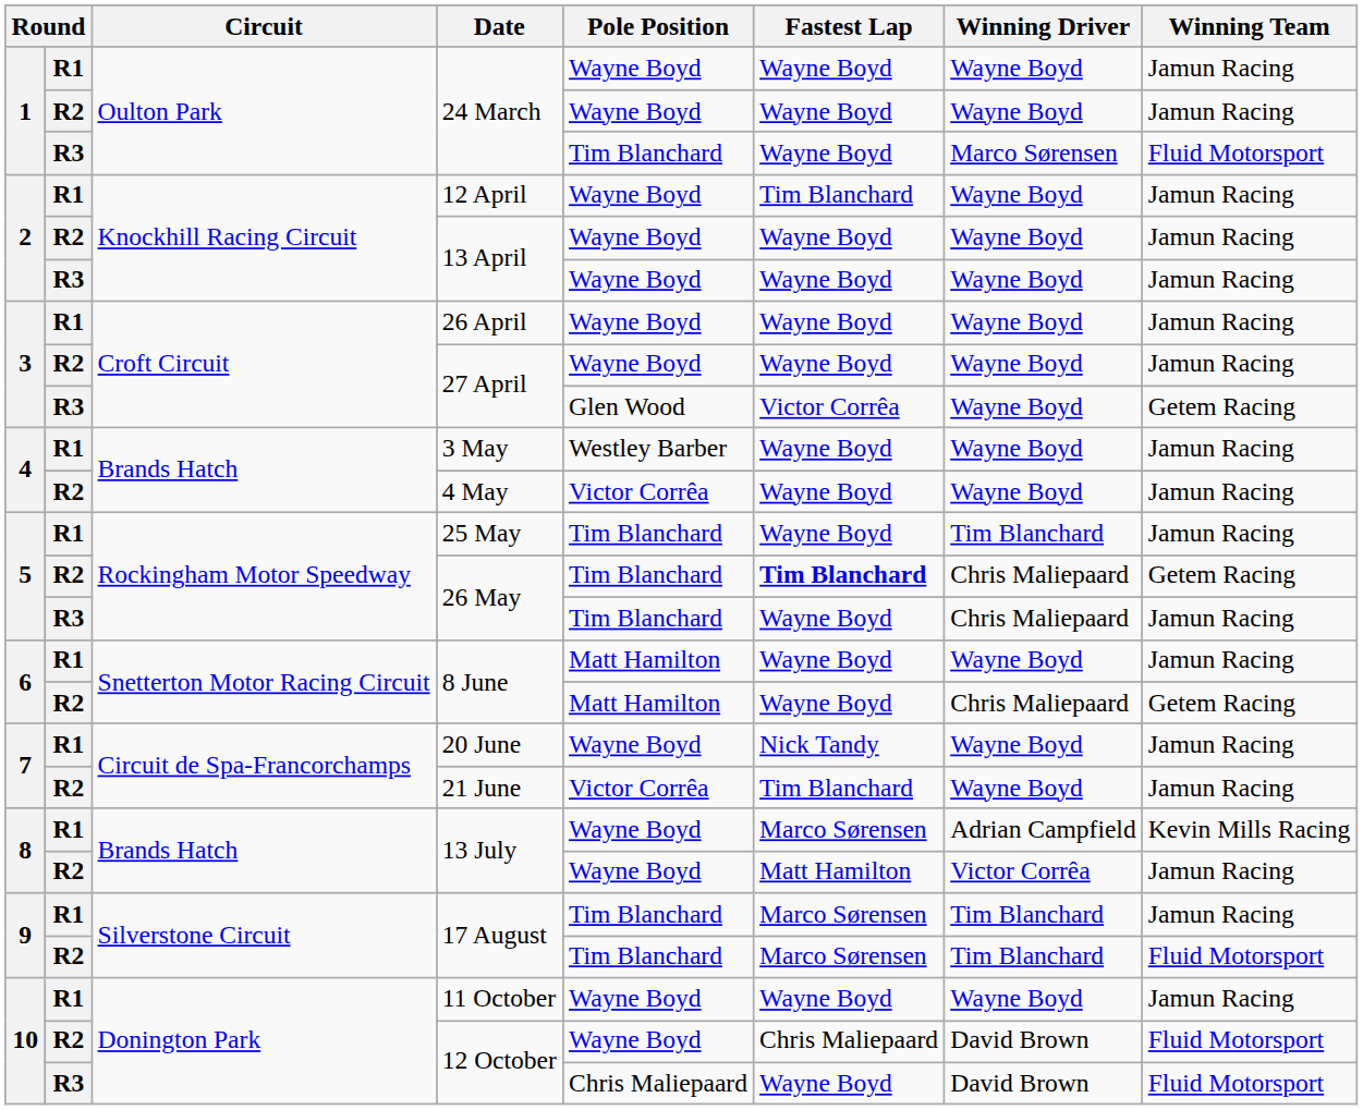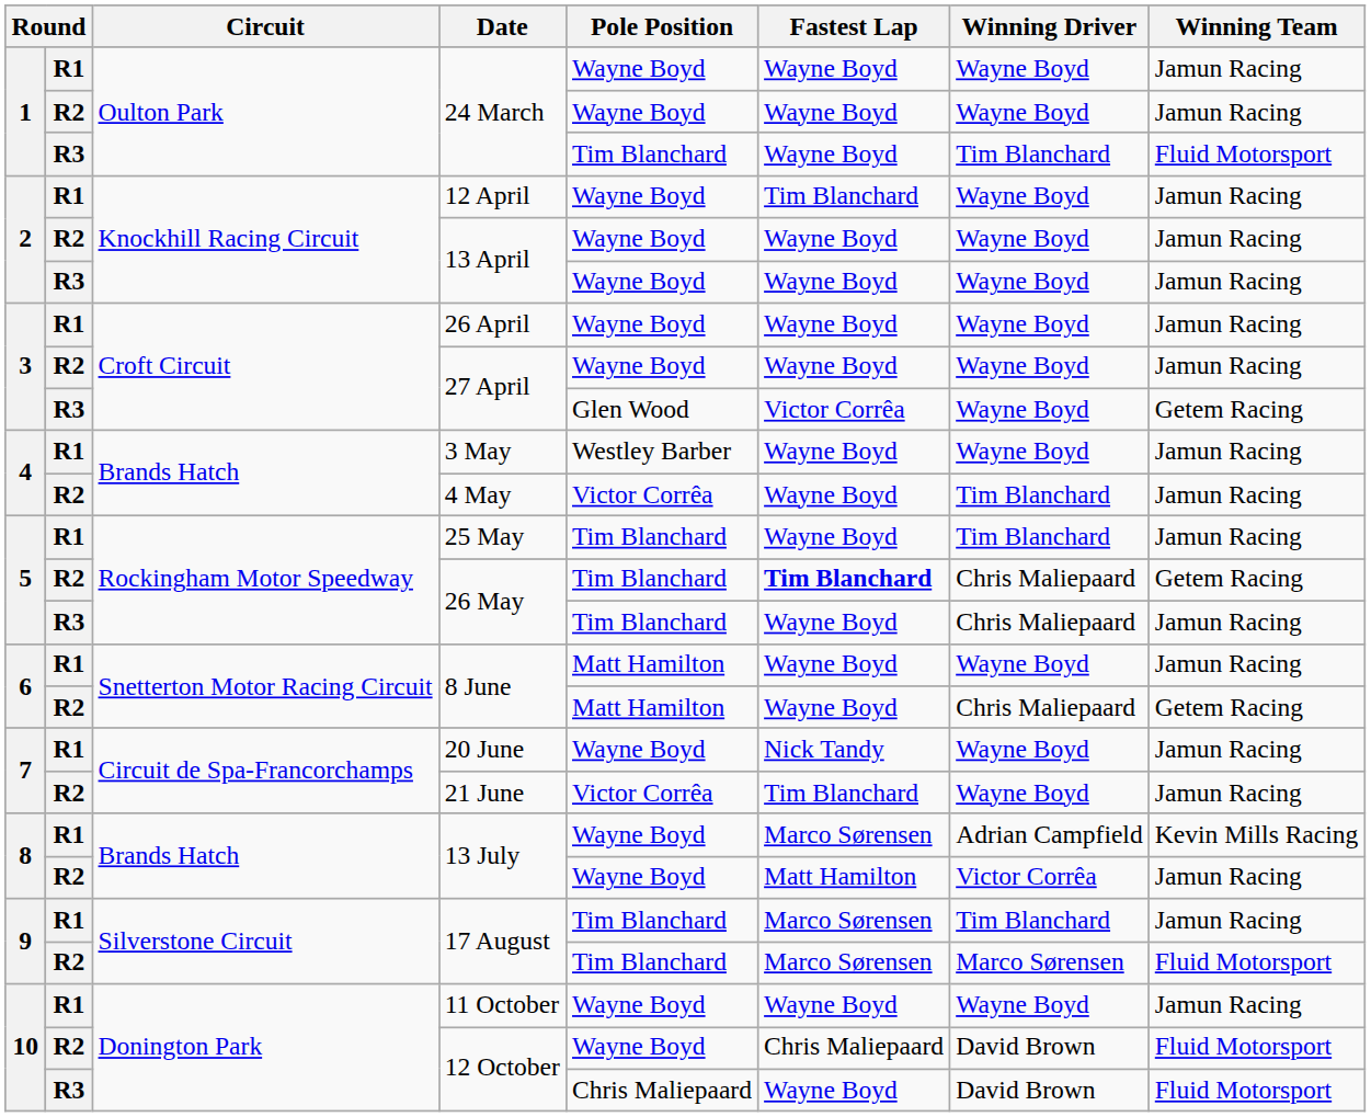R3 / 24 March | Winning Driver: Marco Sørensen -> Tim Blanchard
4 May | Winning Driver: Wayne Boyd -> Tim Blanchard
R2 / 17 August | Winning Driver: Tim Blanchard -> Marco Sørensen
